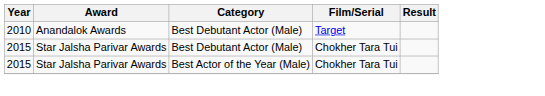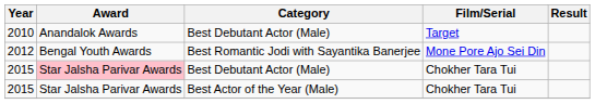+ row: 2012 | Bengal Youth Awards | Best Romantic Jodi with Sayantika Banerjee | Mone Pore Ajo Sei Din
2015 / Best Debutant Actor (Male) | Award: no background -> pink background
